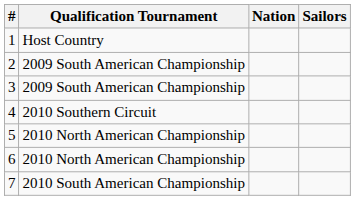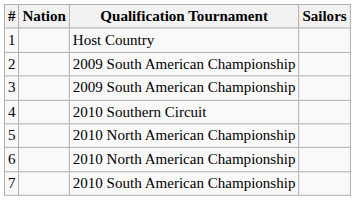columns swapped: Nation <-> Qualification Tournament
